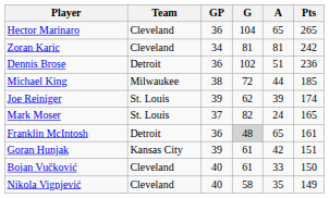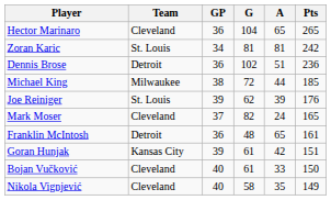Zoran Karic | Team: Cleveland -> St. Louis
Joe Reiniger | Pts: 174 -> 176
Mark Moser | Team: St. Louis -> Cleveland
Franklin McIntosh | G: lightgrey background -> no background
